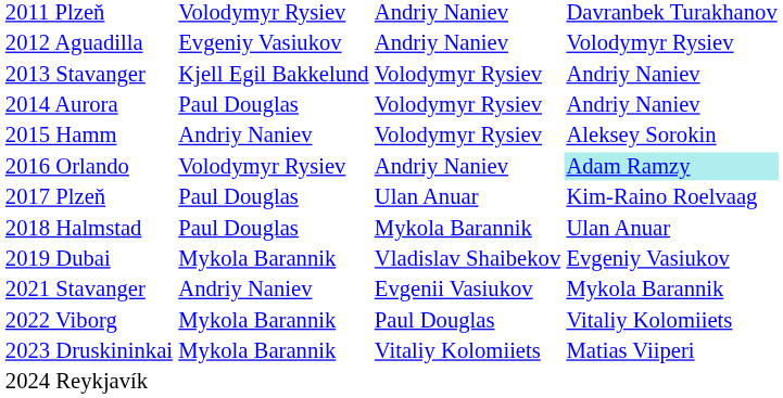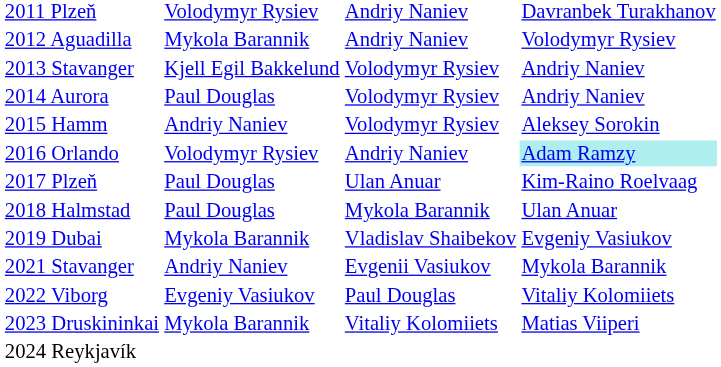2012 Aguadilla | column 2: Evgeniy Vasiukov -> Mykola Barannik
2022 Viborg | column 2: Mykola Barannik -> Evgeniy Vasiukov
